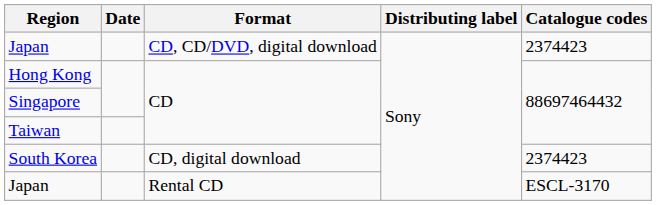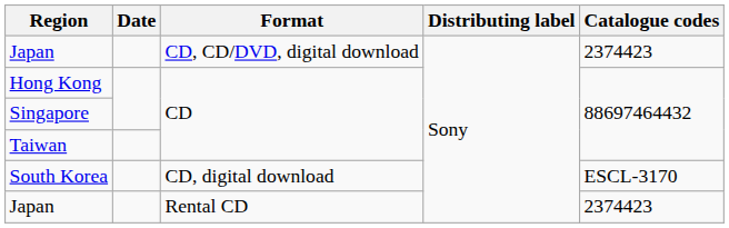South Korea | Catalogue codes: 2374423 -> ESCL-3170
Japan / Rental CD | Catalogue codes: ESCL-3170 -> 2374423
